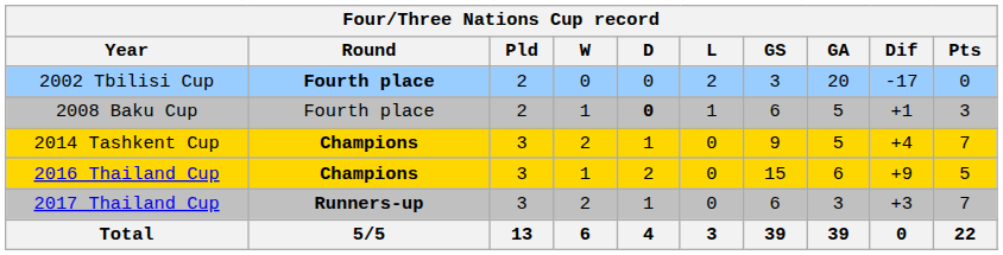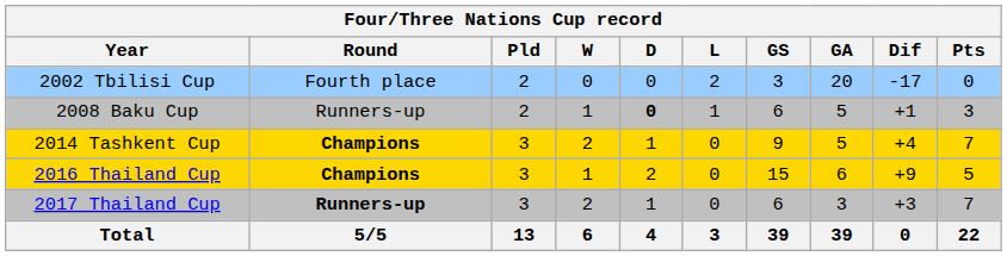2002 Tbilisi Cup | Round: bold -> normal
2008 Baku Cup | Round: Fourth place -> Runners-up
